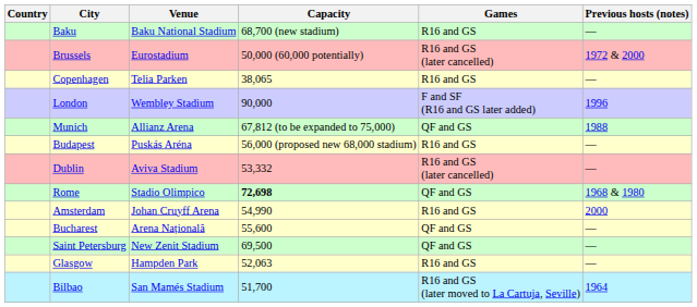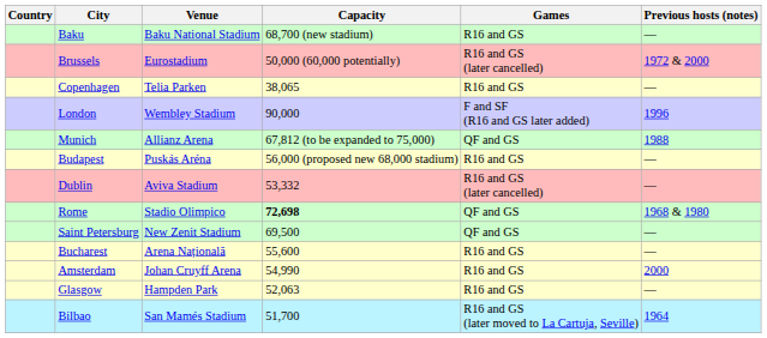rows swapped: Amsterdam <-> Saint Petersburg
Bucharest | Games: QF and GS -> R16 and GS
